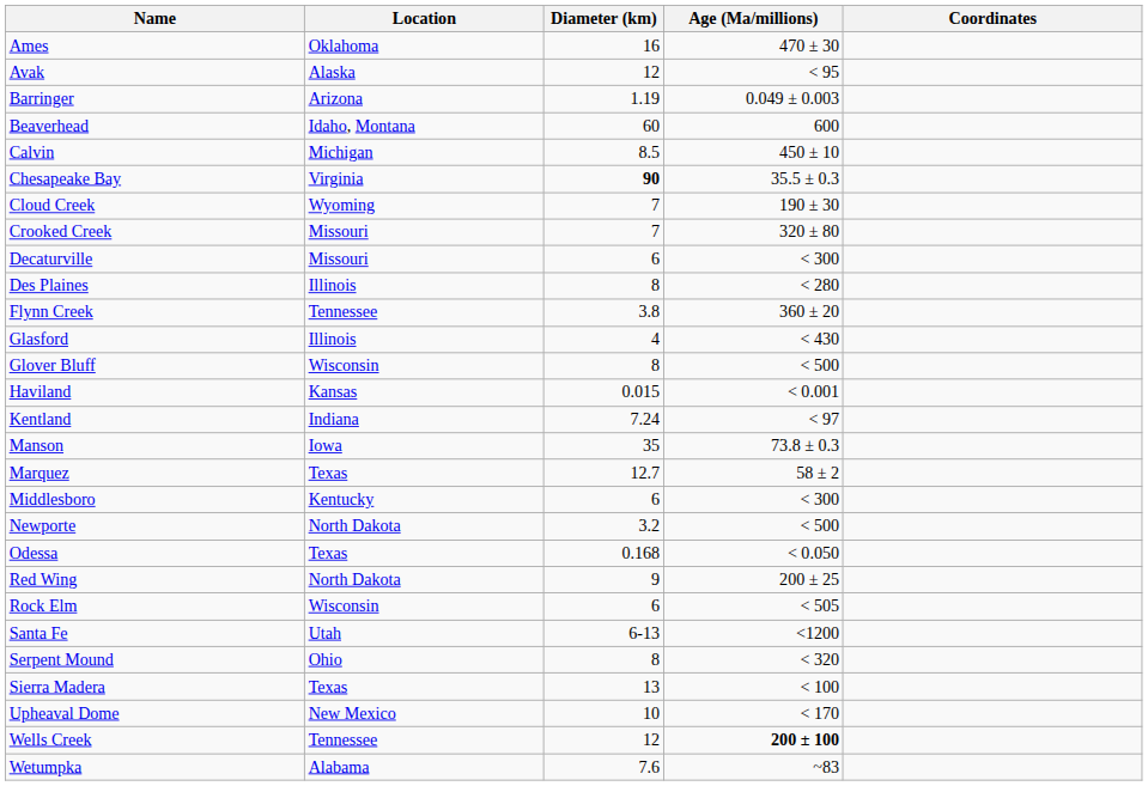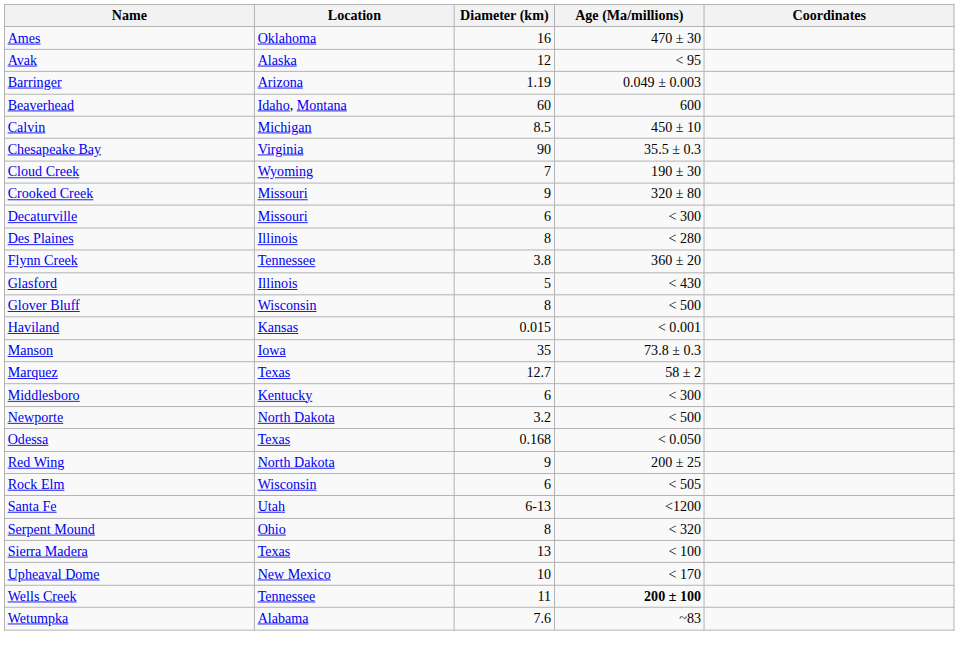Chesapeake Bay | Diameter (km): bold -> normal
Crooked Creek | Diameter (km): 7 -> 9
Glasford | Diameter (km): 4 -> 5
- row: Kentland | Indiana | 7.24 | < 97
Wells Creek | Diameter (km): 12 -> 11
